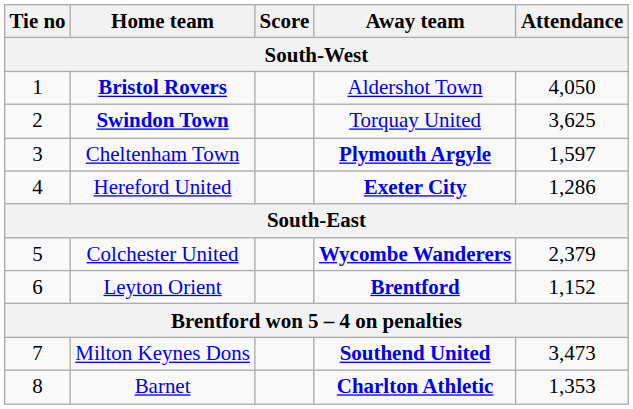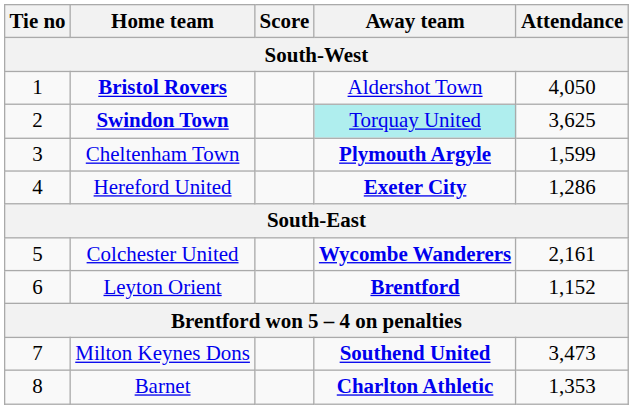Swindon Town | Away team: no background -> paleturquoise background
Cheltenham Town | Attendance: 1,597 -> 1,599
Colchester United | Attendance: 2,379 -> 2,161
